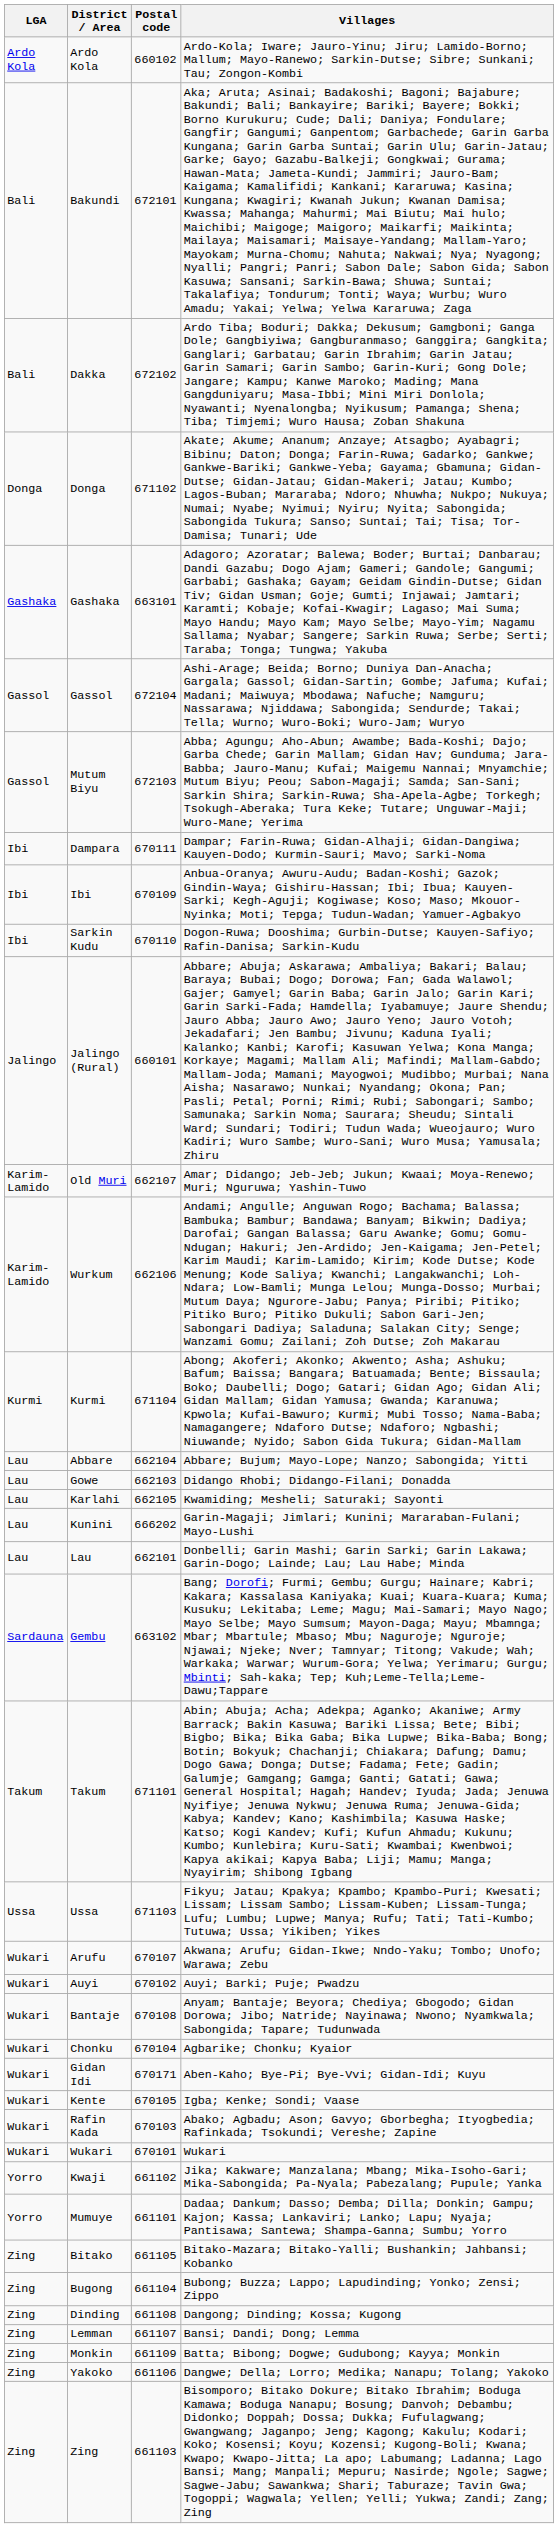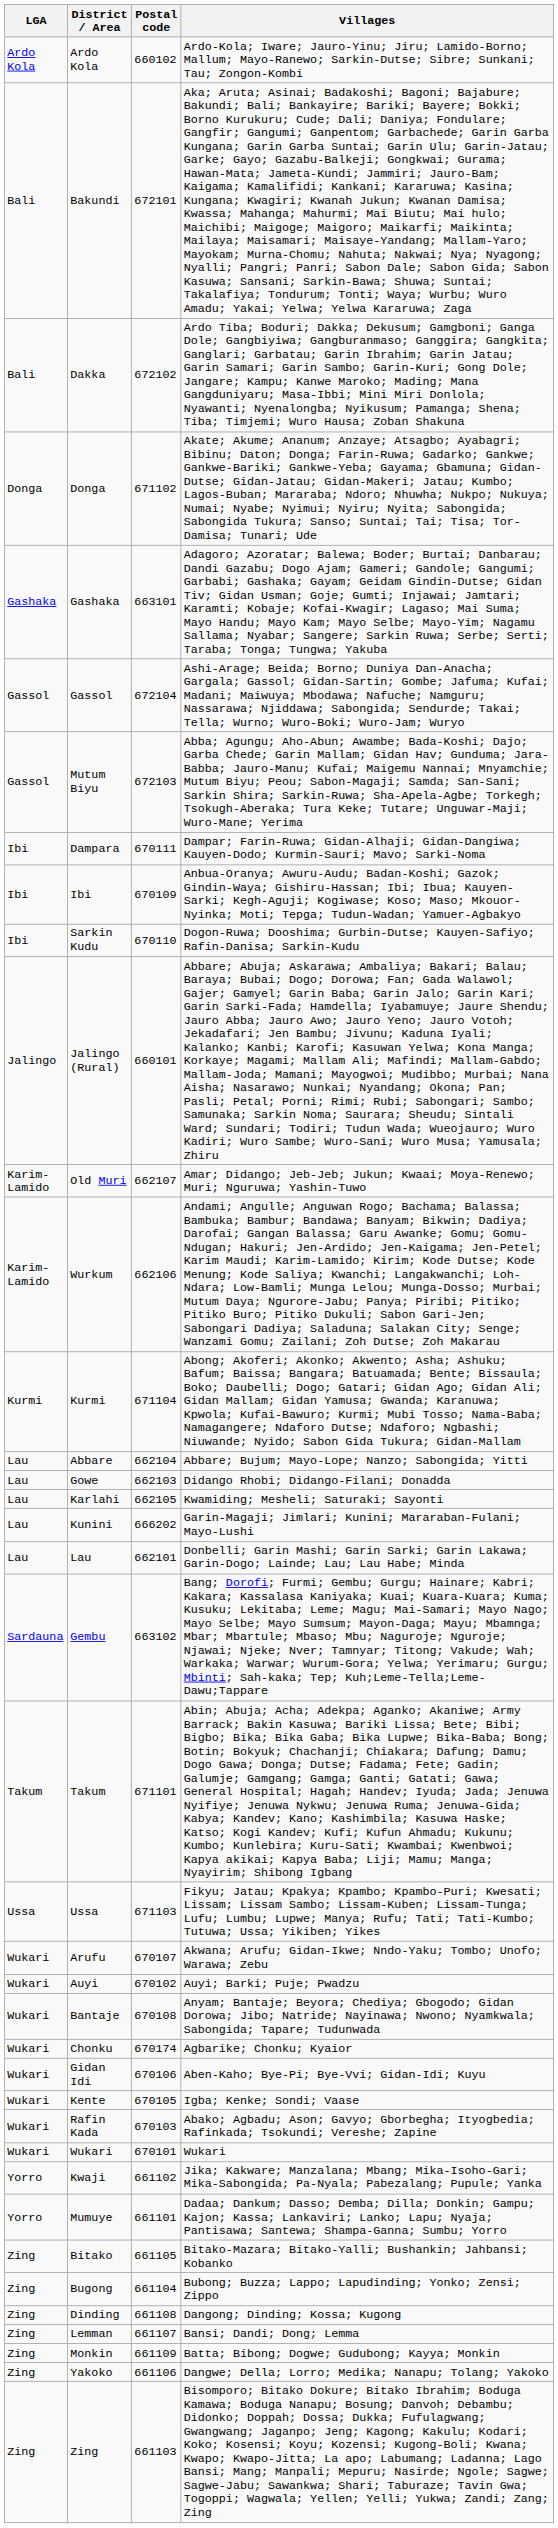Chonku | Postal code: 670104 -> 670174
Gidan Idi | Postal code: 670171 -> 670106
